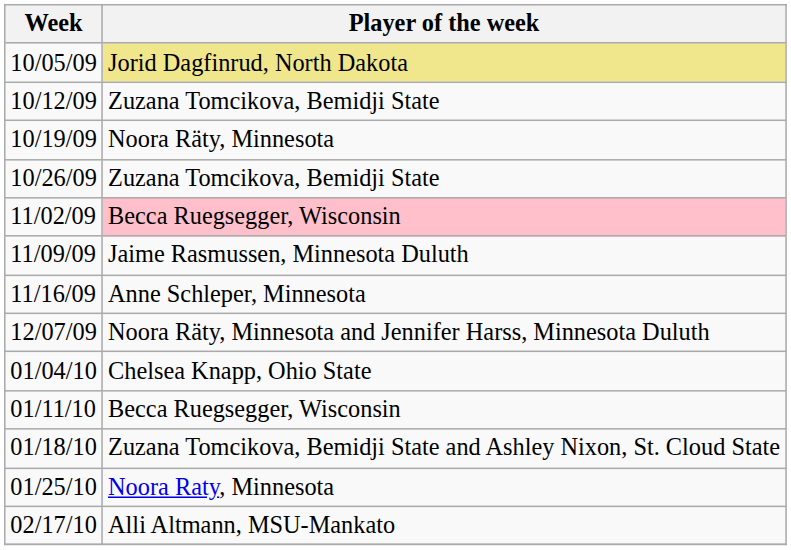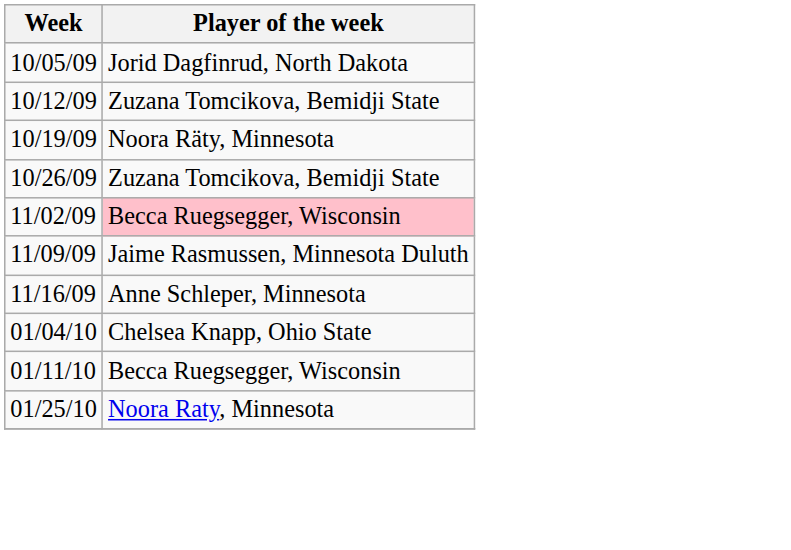10/05/09 | Player of the week: khaki background -> no background
- row: 12/07/09 | Noora Räty, Minnesota and Jennifer Harss, Minnesota Duluth
- row: 01/18/10 | Zuzana Tomcikova, Bemidji State and Ashley Nixon, St. Cloud State
- row: 02/17/10 | Alli Altmann, MSU-Mankato
